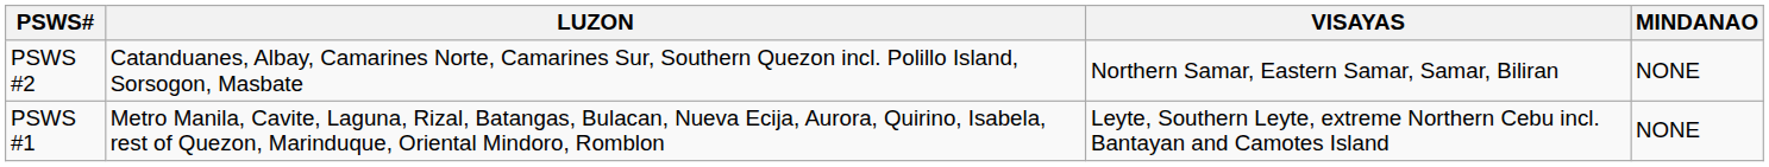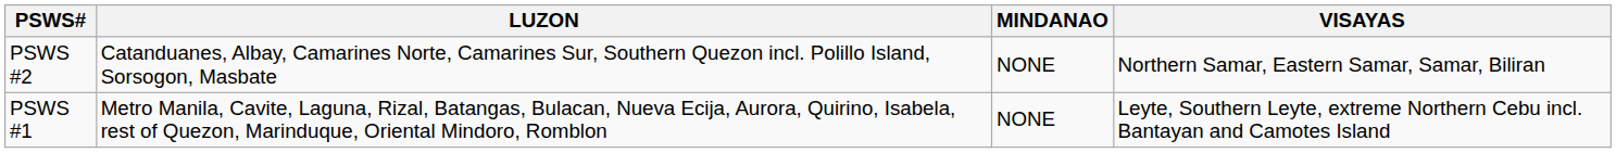columns swapped: VISAYAS <-> MINDANAO
